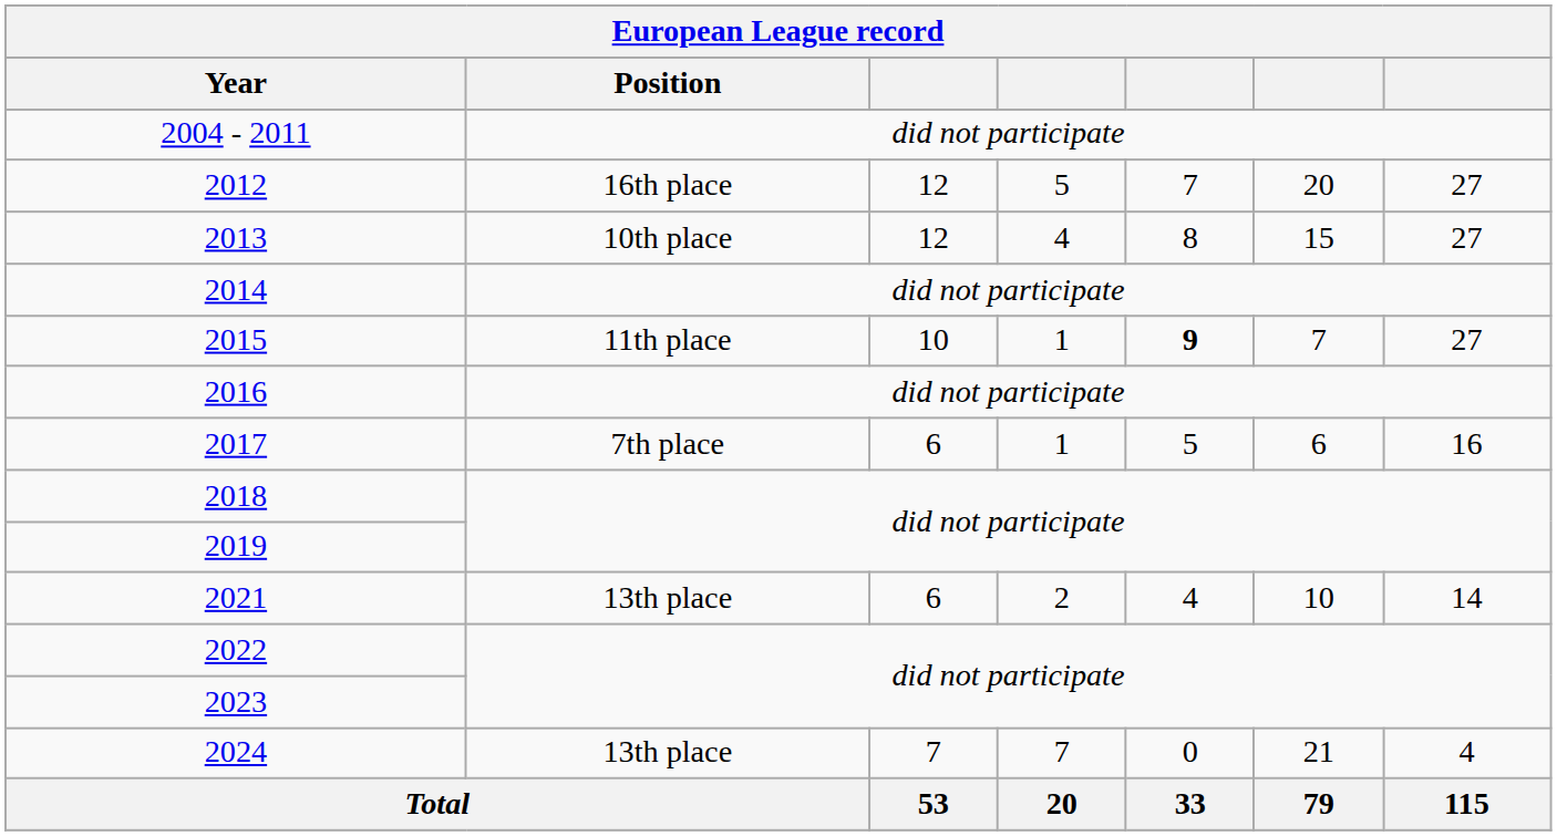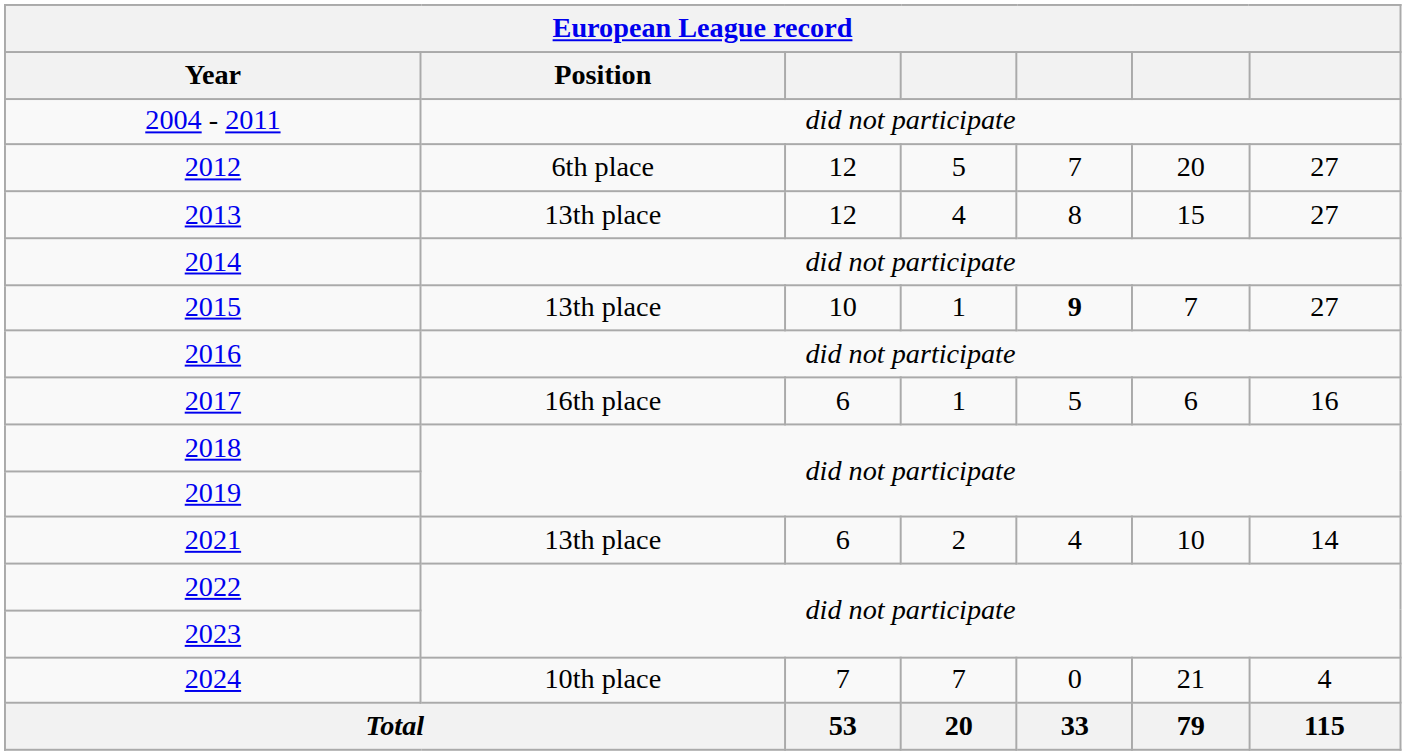2012 | European League record / Position: 16th place -> 6th place
2013 | European League record / Position: 10th place -> 13th place
2015 | European League record / Position: 11th place -> 13th place
2017 | European League record / Position: 7th place -> 16th place
2024 | European League record / Position: 13th place -> 10th place
